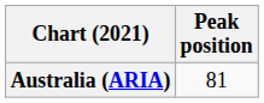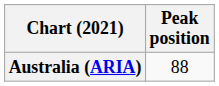Australia (ARIA) | Peak position: 81 -> 88
